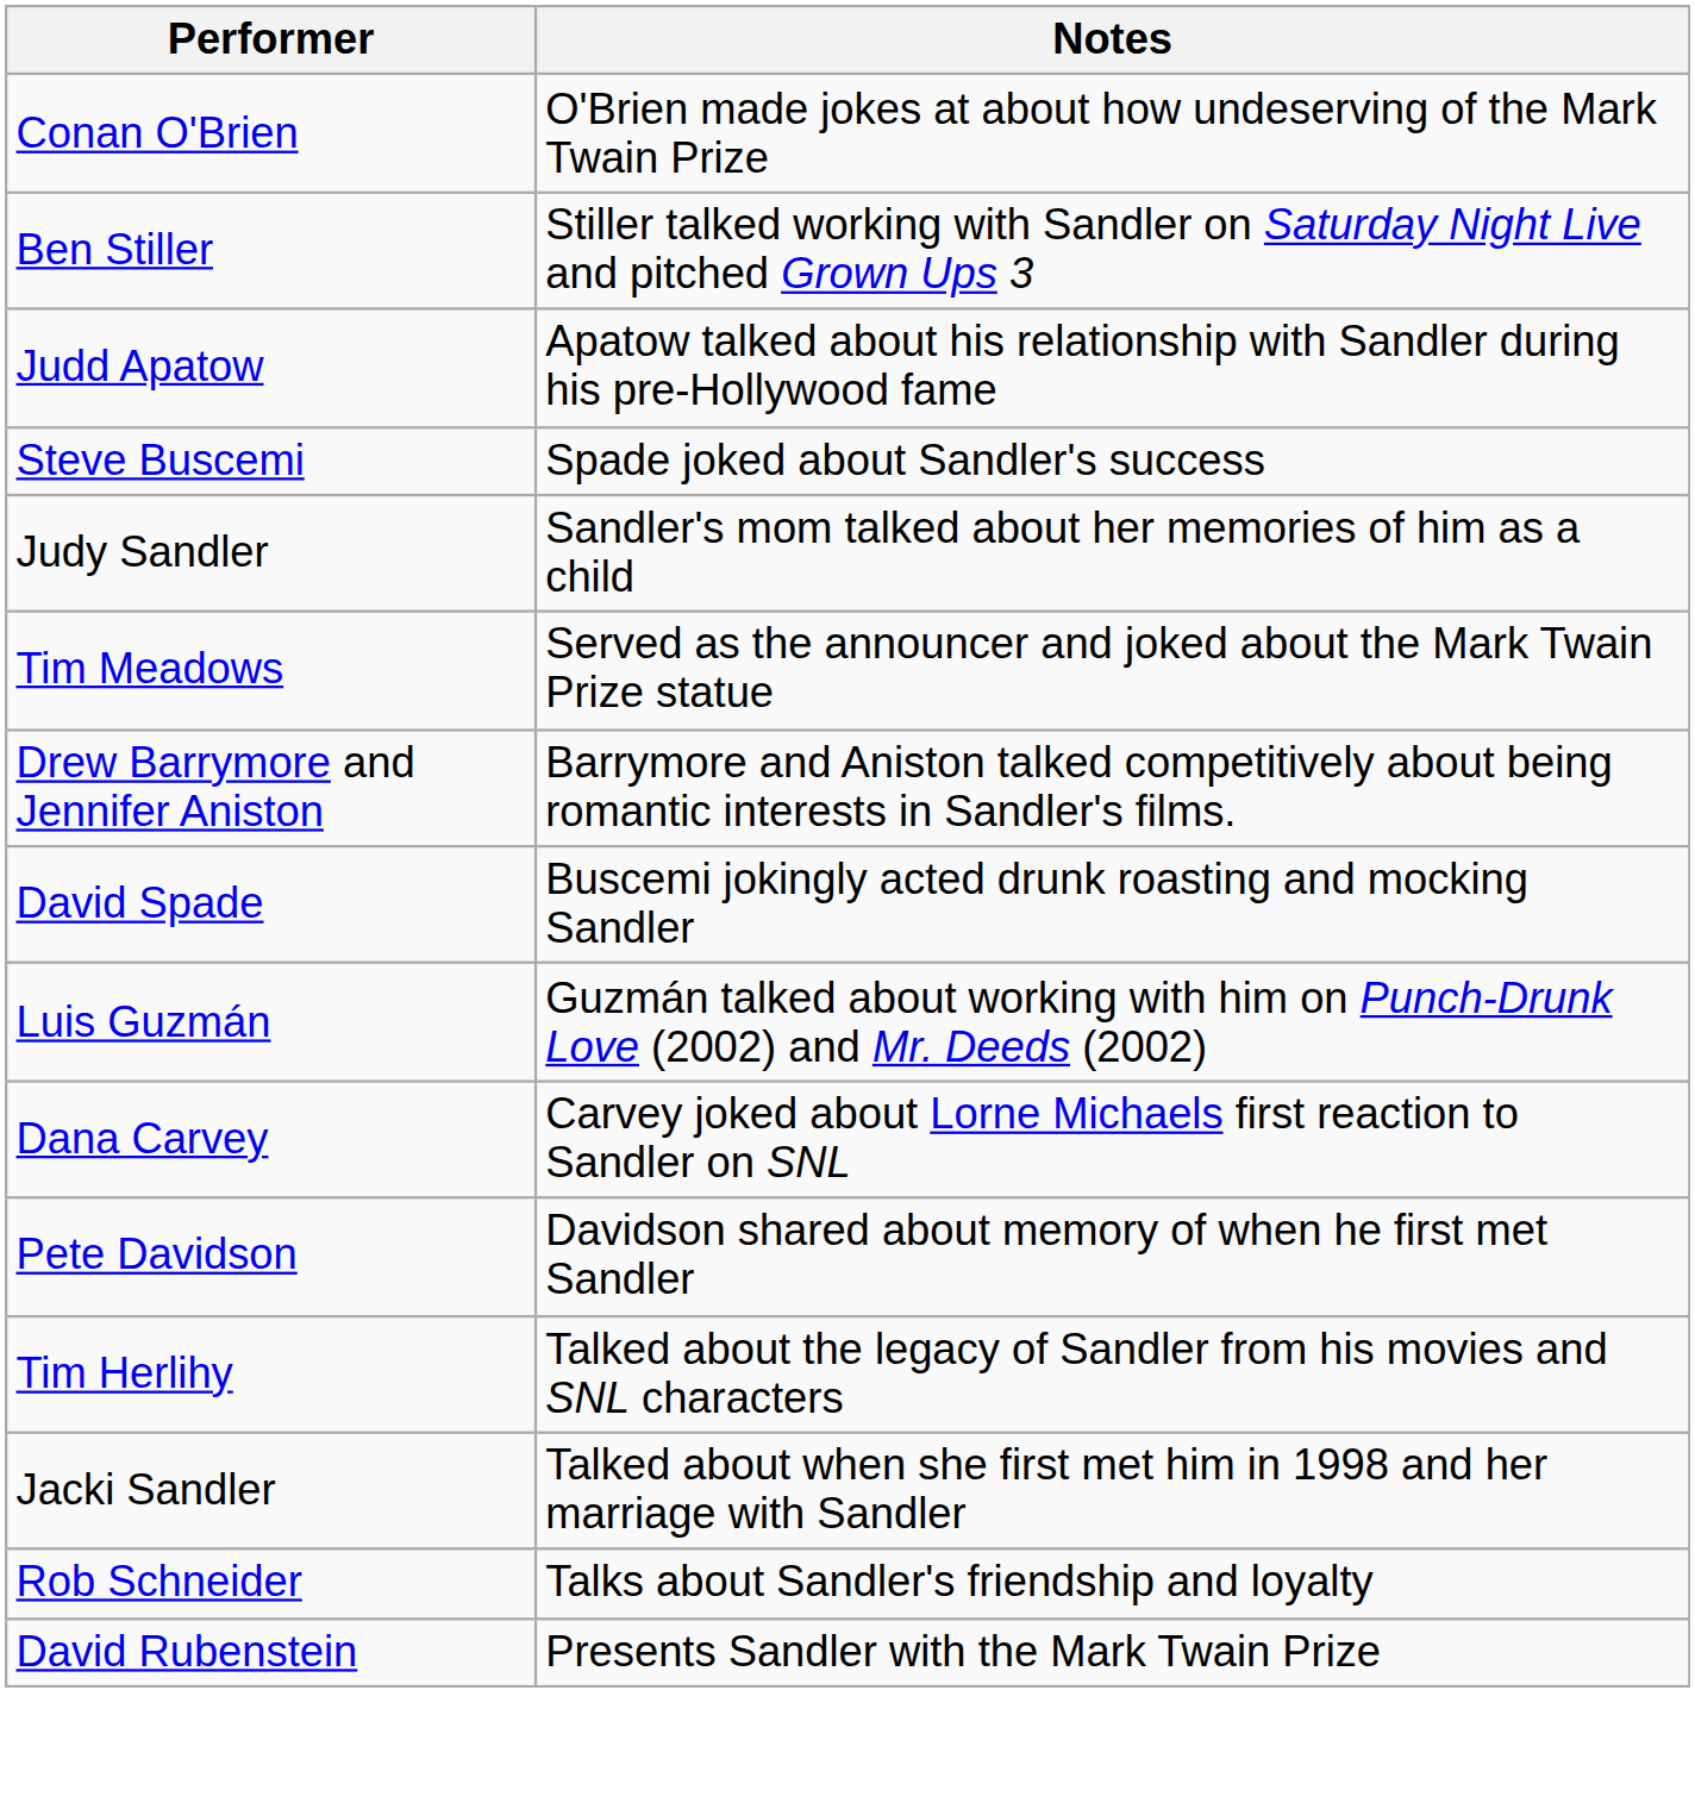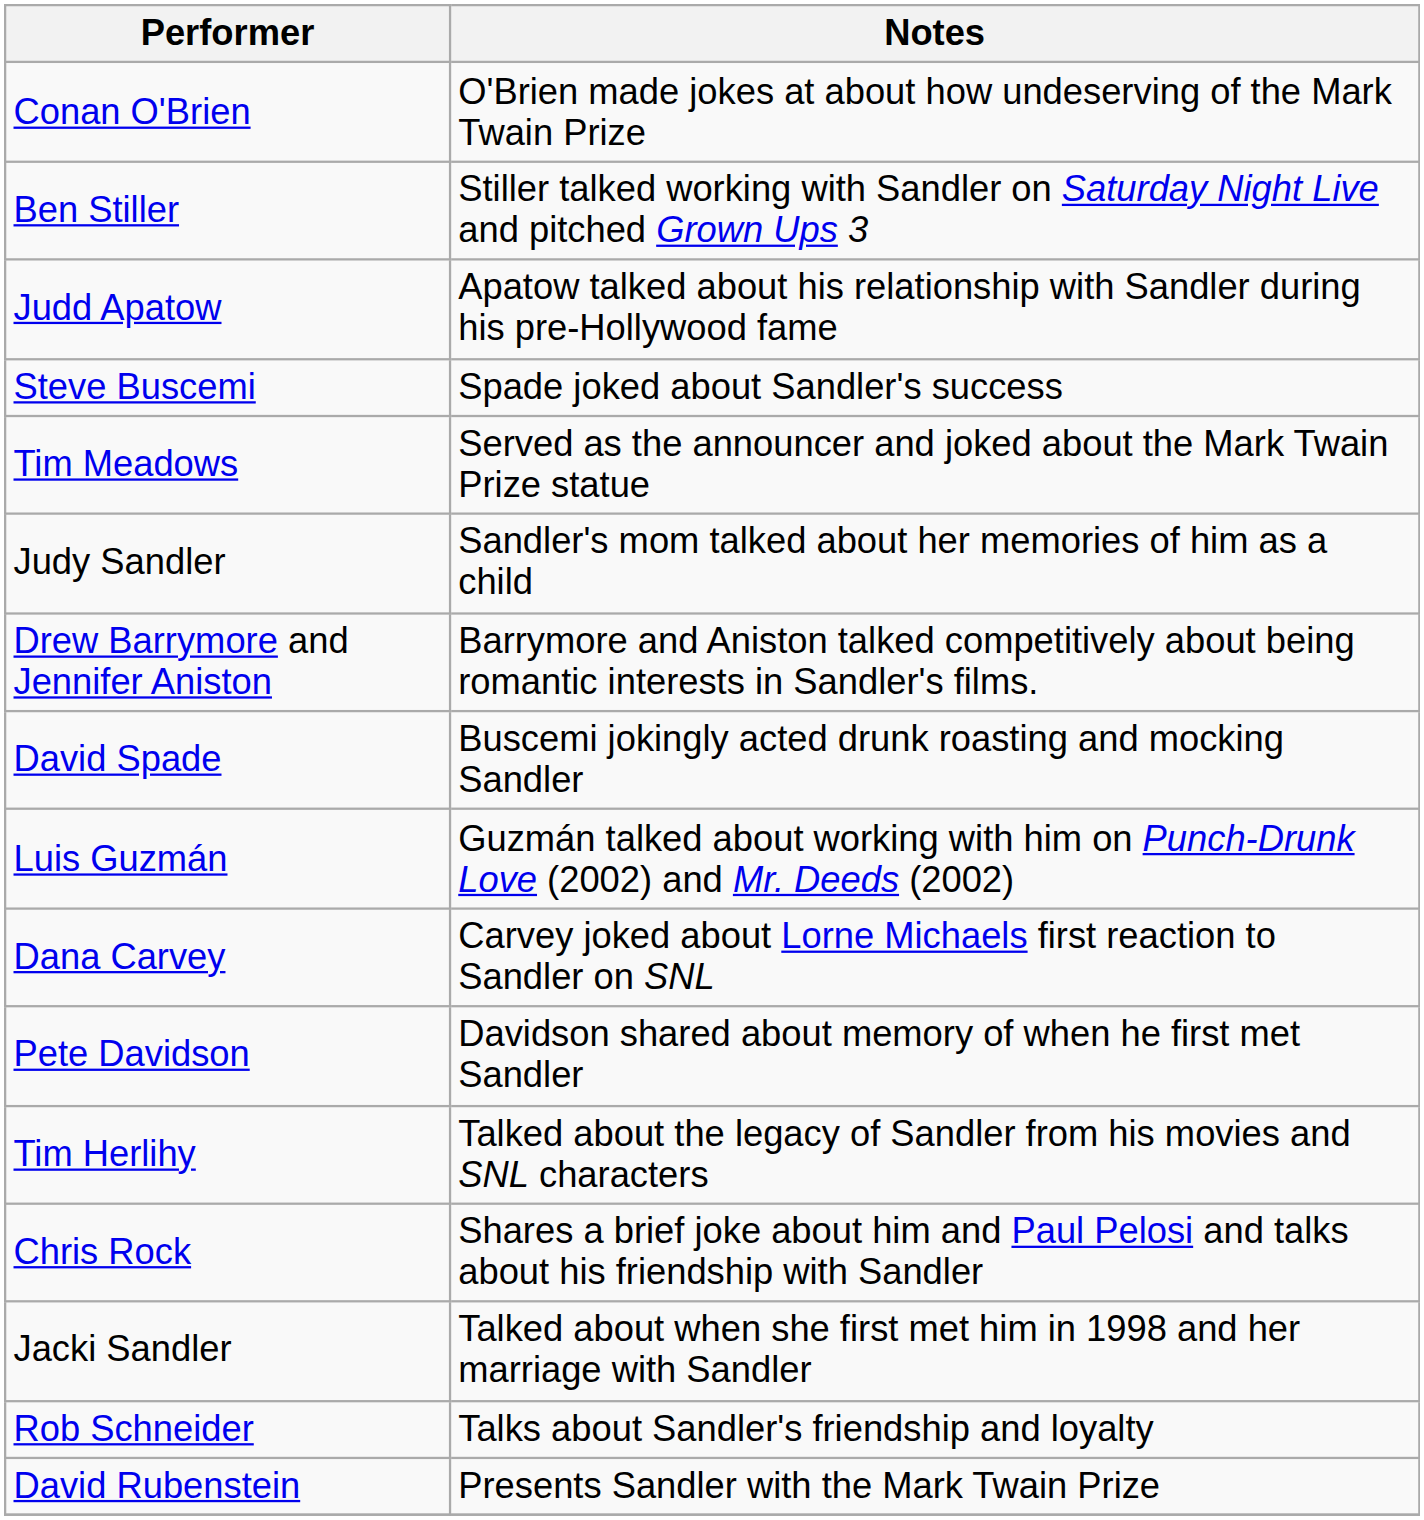rows swapped: Judy Sandler <-> Tim Meadows
+ row: Chris Rock | Shares a brief joke about him and Paul Pelosi and talks about his friendship with Sandler
